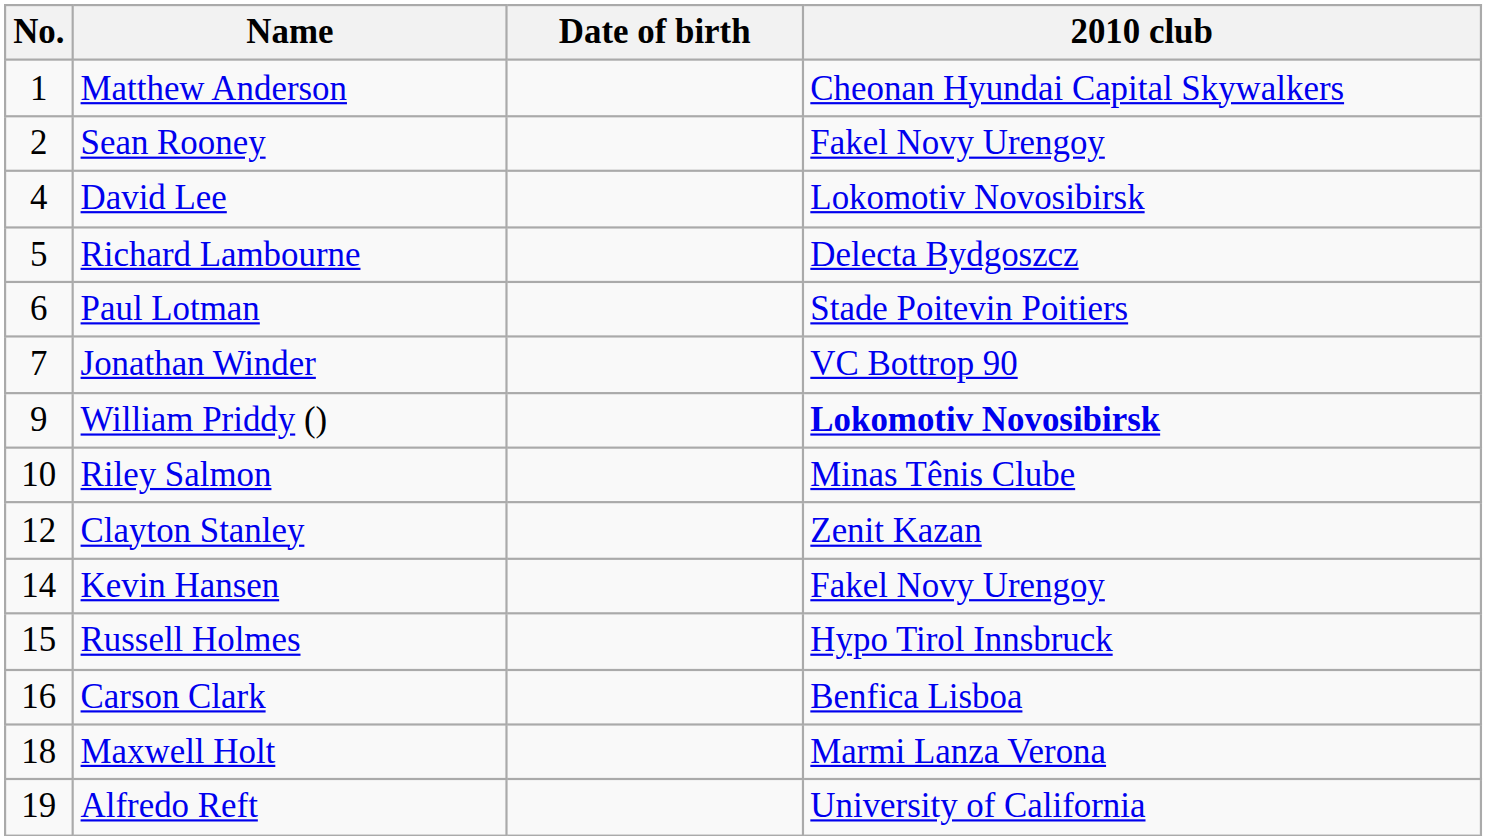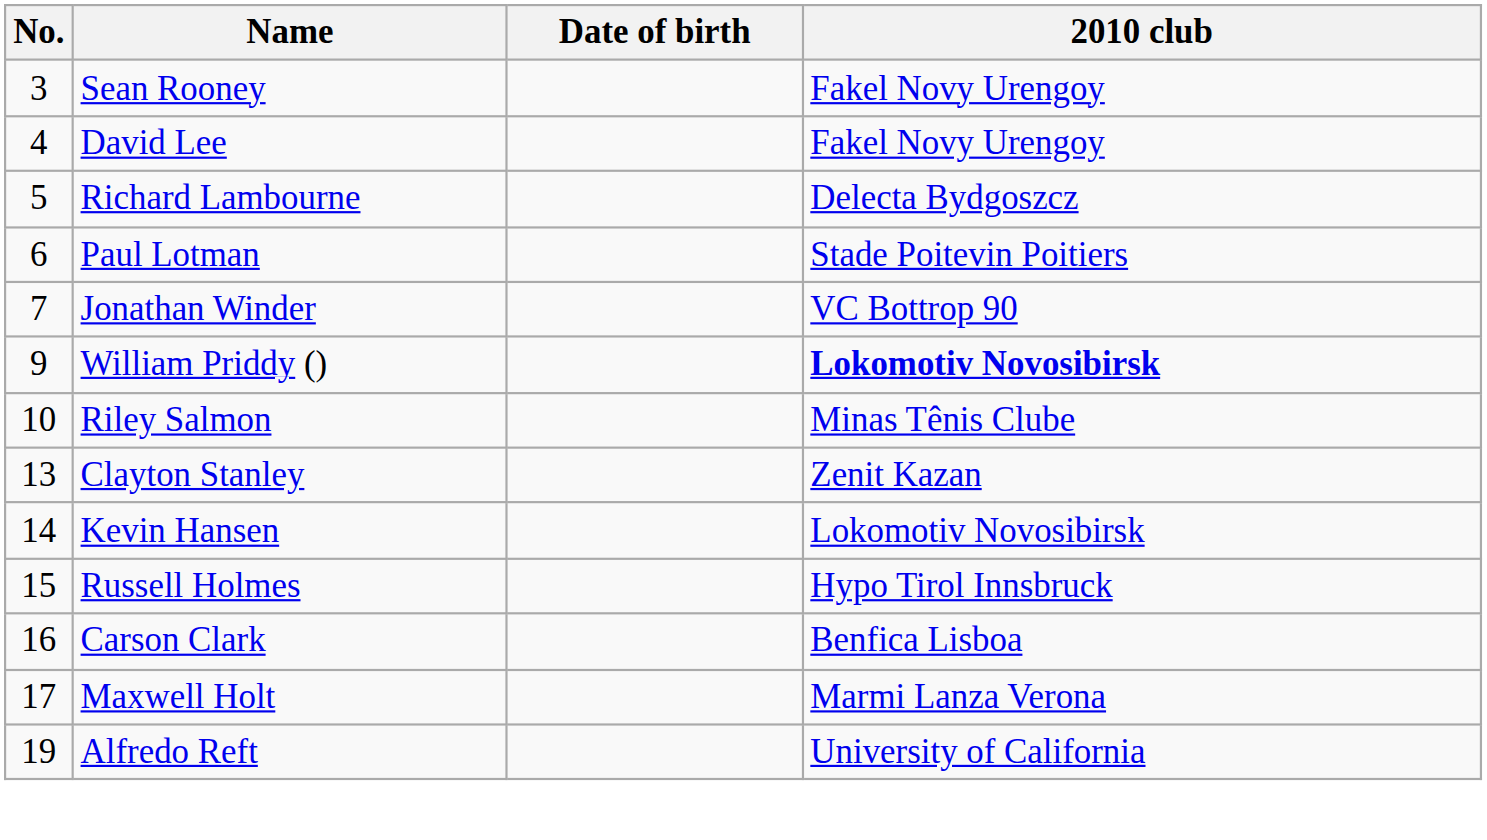- row: 1 | Matthew Anderson | Cheonan Hyundai Capital Skywalkers
Sean Rooney | No.: 2 -> 3
David Lee | 2010 club: Lokomotiv Novosibirsk -> Fakel Novy Urengoy
Clayton Stanley | No.: 12 -> 13
Kevin Hansen | 2010 club: Fakel Novy Urengoy -> Lokomotiv Novosibirsk
Maxwell Holt | No.: 18 -> 17
